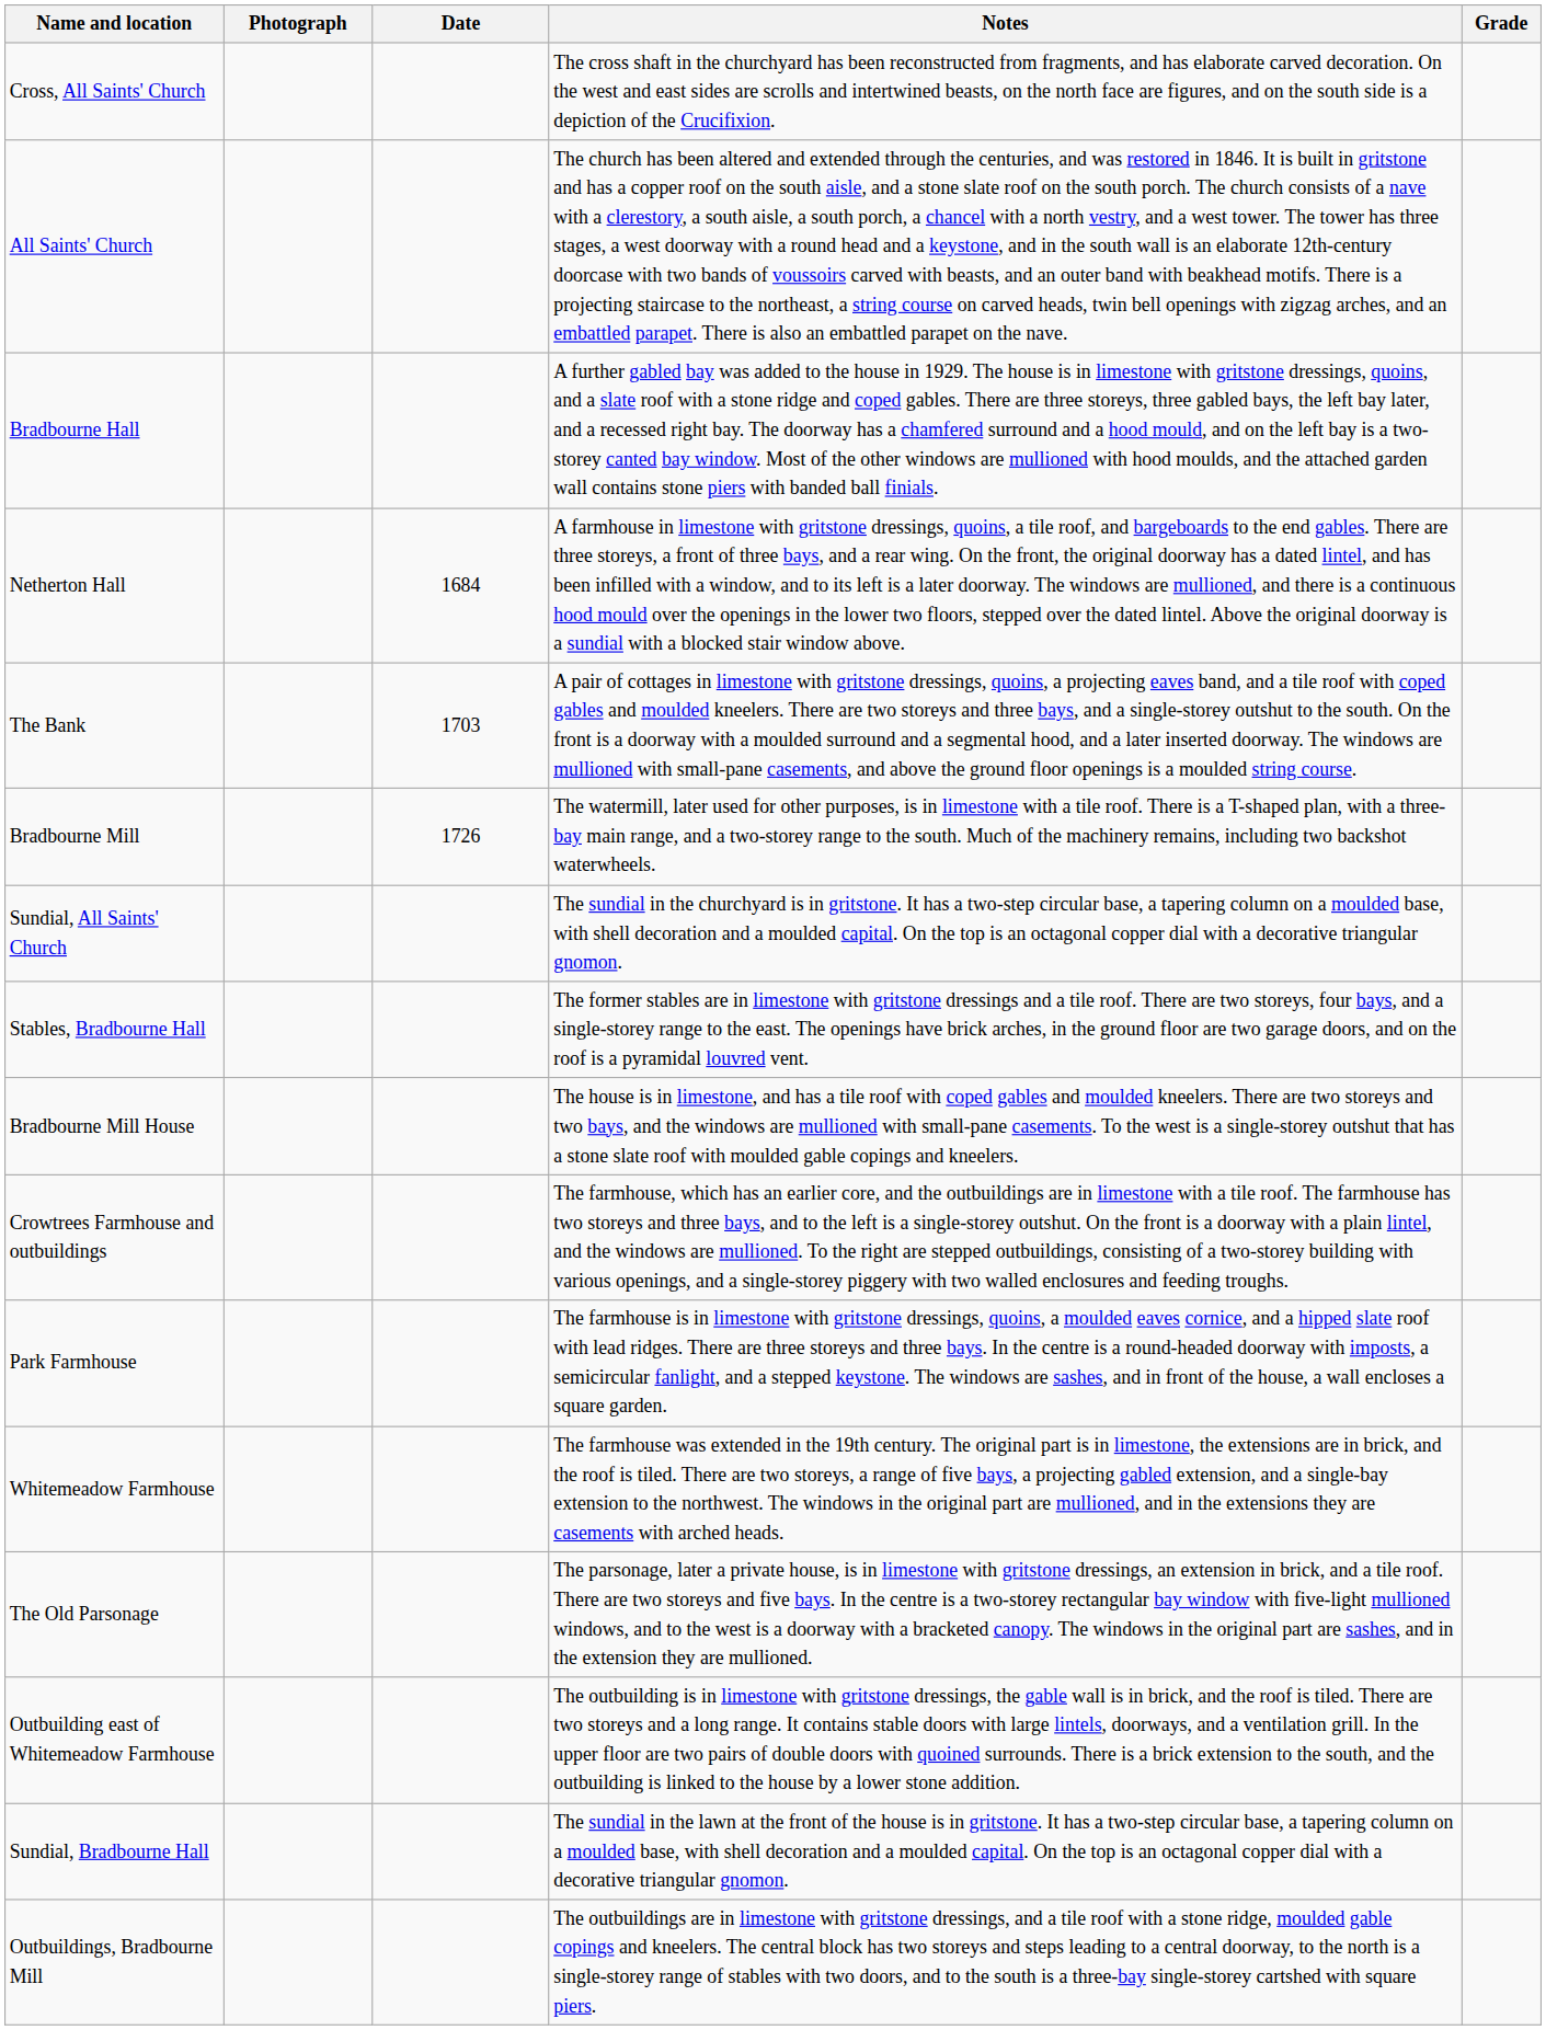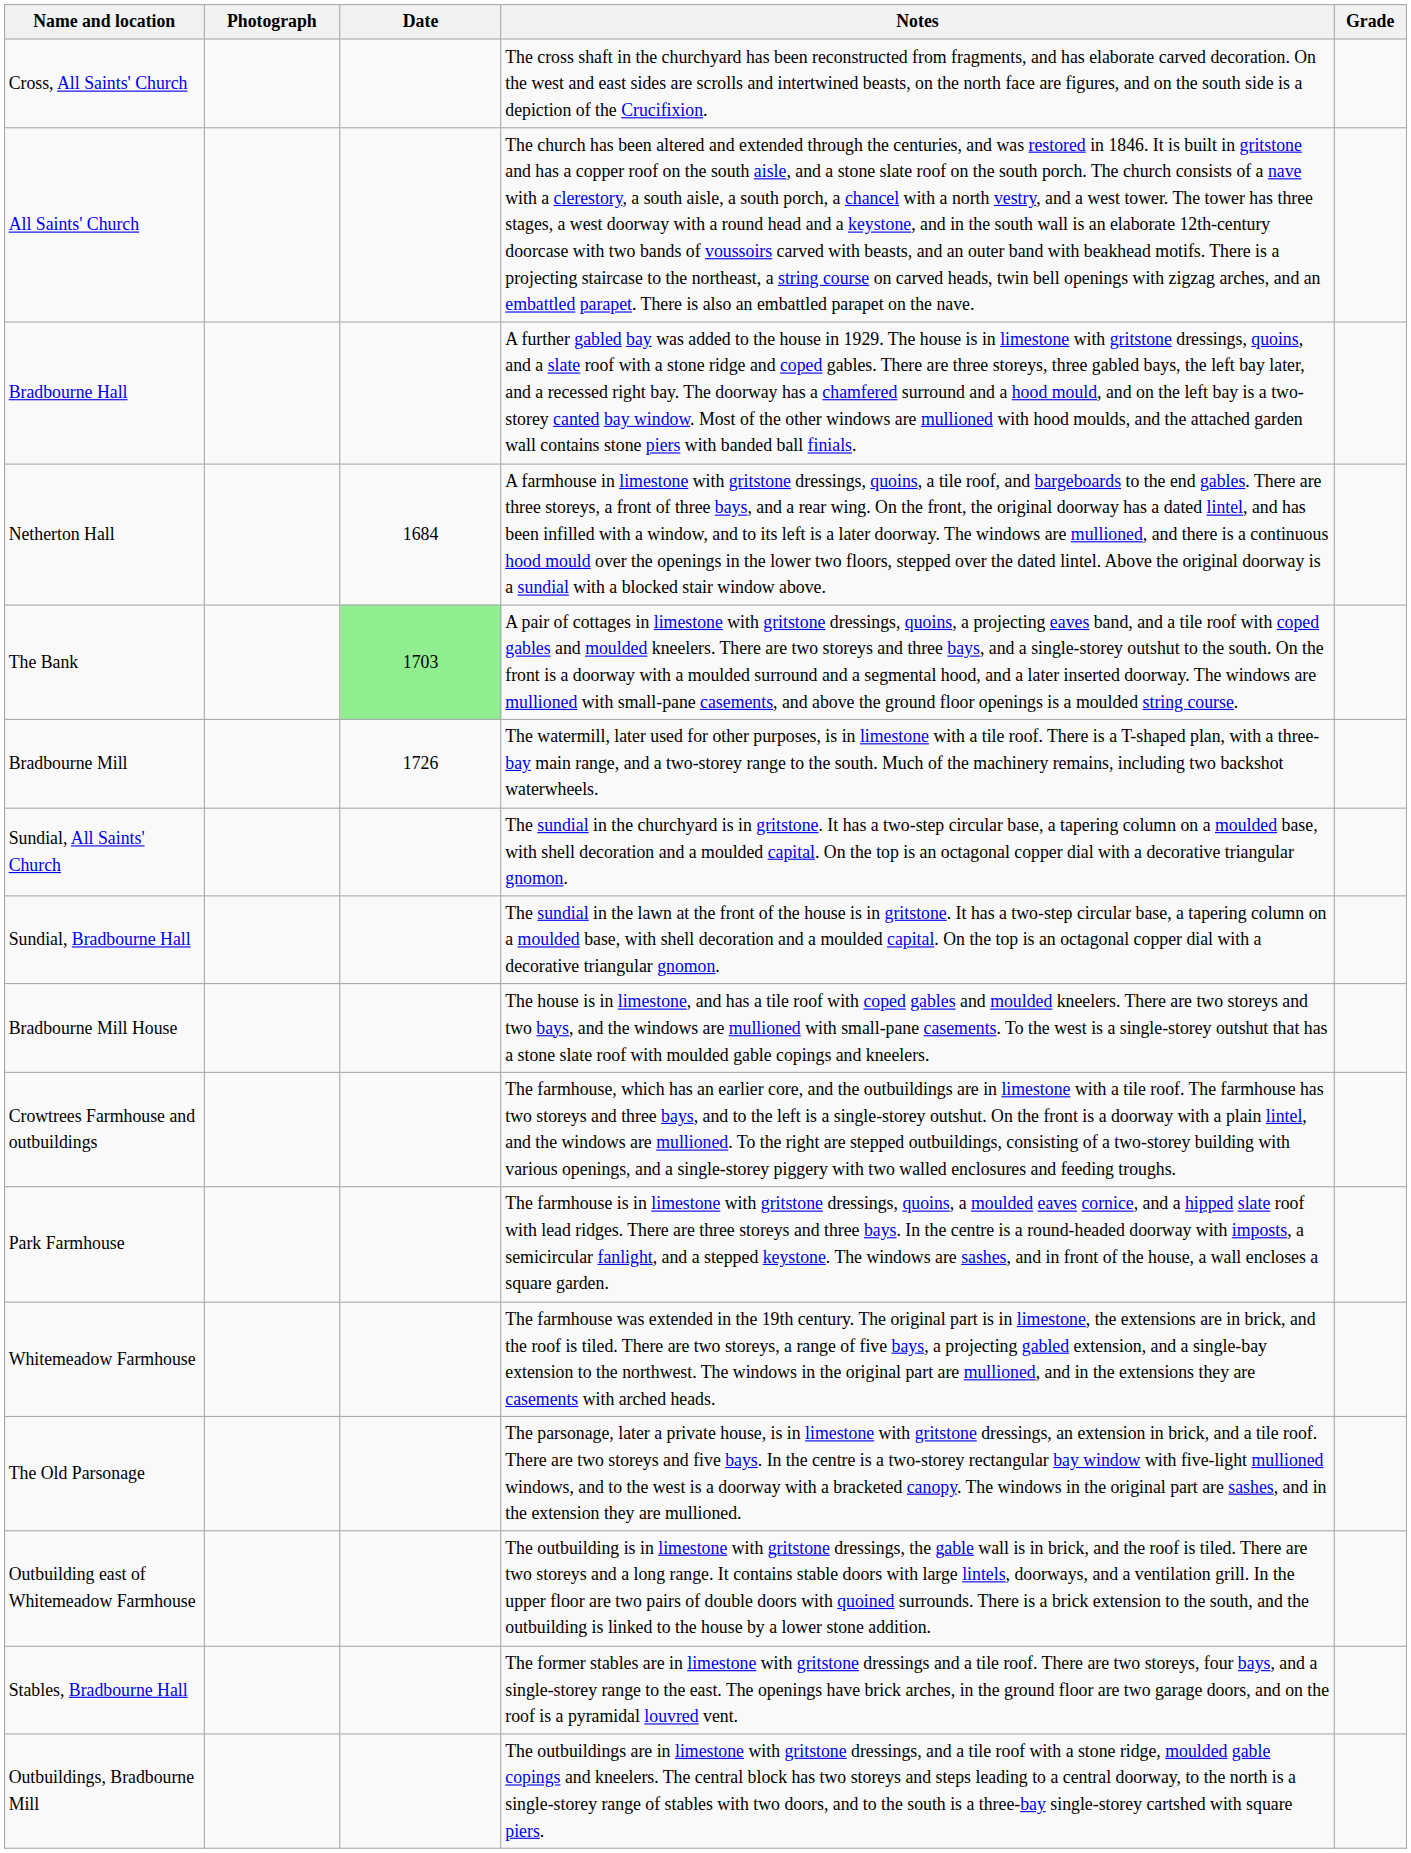The Bank | Date: no background -> lightgreen background
rows swapped: Sundial, Bradbourne Hall <-> Stables, Bradbourne Hall
